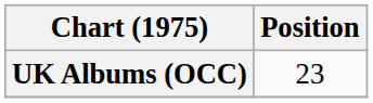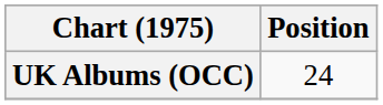UK Albums (OCC) | Position: 23 -> 24
